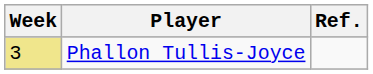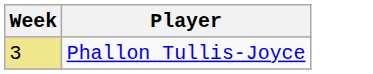- column: Ref.
